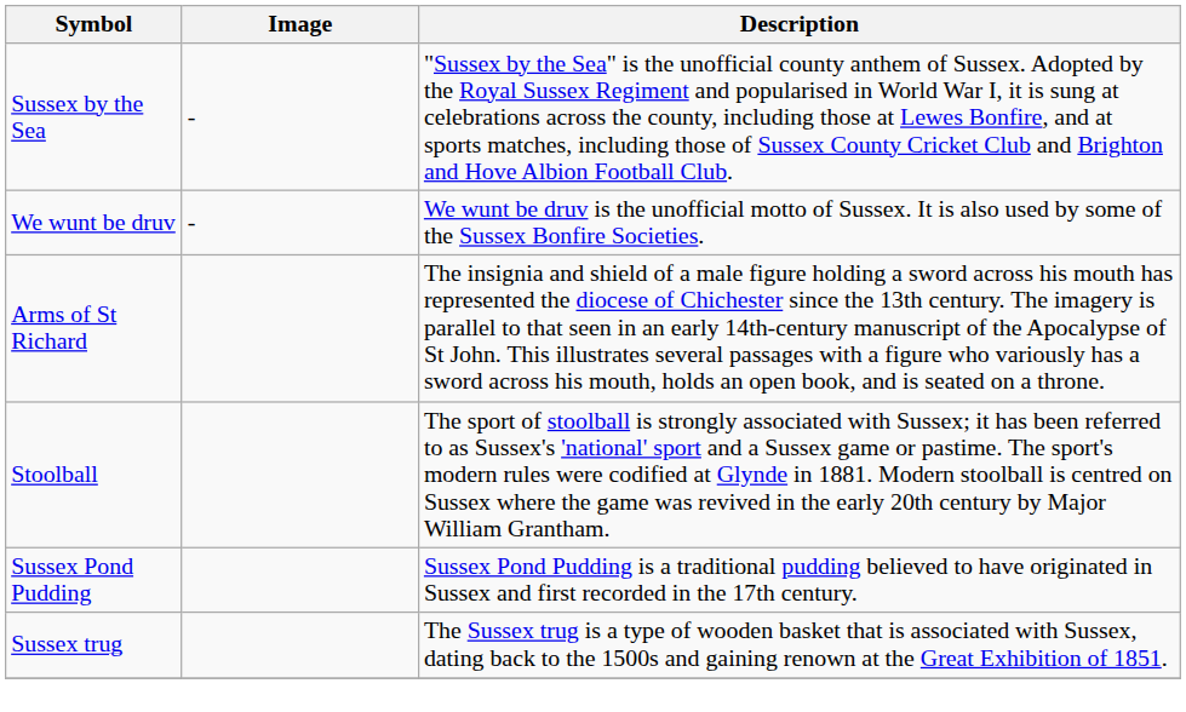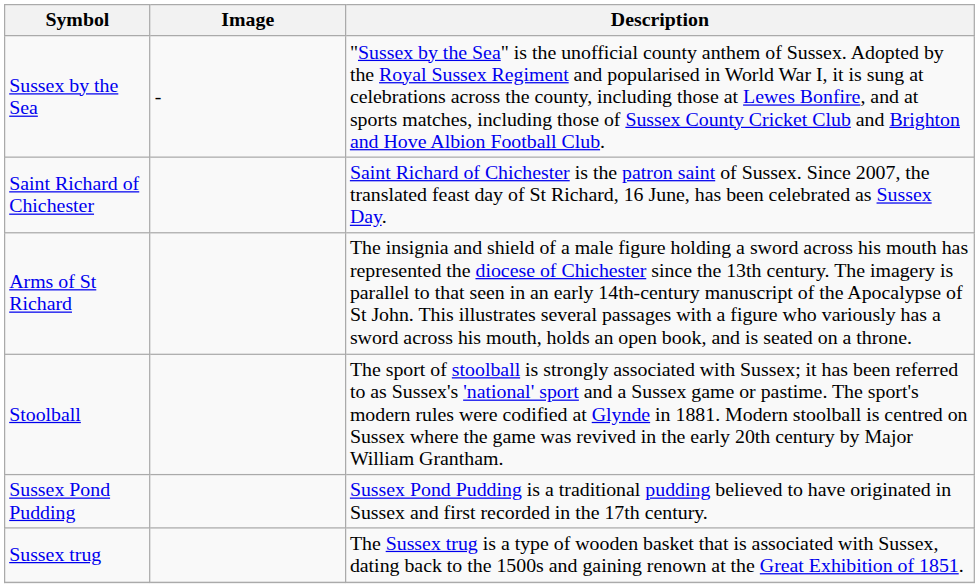- row: We wunt be druv | - | We wunt be druv is the unofficial motto of Sussex. It is also used by some of the Sussex Bonfire Societies.
+ row: Saint Richard of Chichester | Saint Richard of Chichester is the patron saint of Sussex. Since 2007, the translated feast day of St Richard, 16 June, has been celebrated as Sussex Day.
